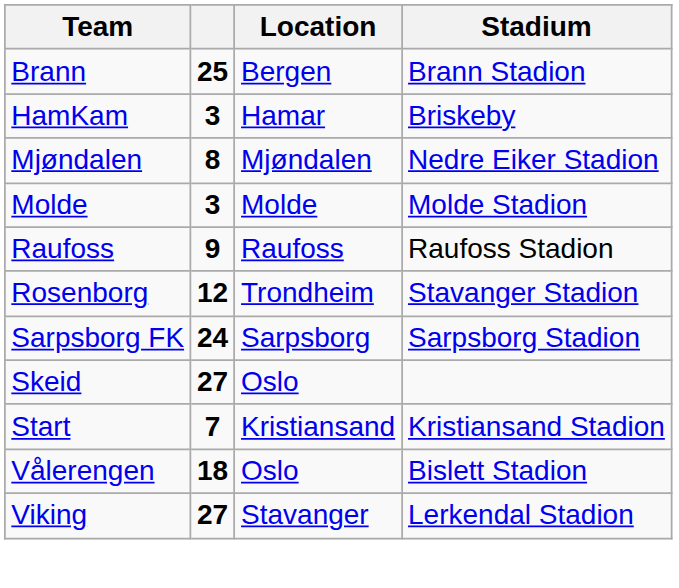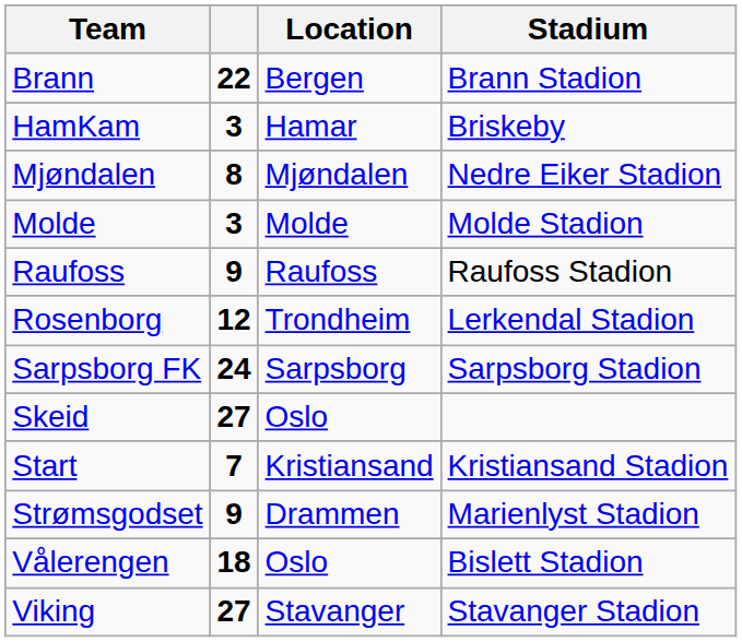Brann | column 2: 25 -> 22
Rosenborg | Stadium: Stavanger Stadion -> Lerkendal Stadion
+ row: Strømsgodset | 9 | Drammen | Marienlyst Stadion
Viking | Stadium: Lerkendal Stadion -> Stavanger Stadion
